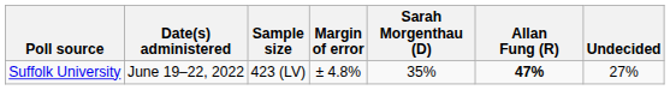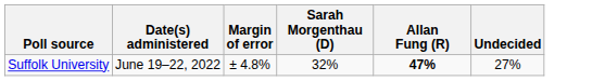- column: Sample size | 423 (LV)
Suffolk University | Sarah Morgenthau (D): 35% -> 32%
